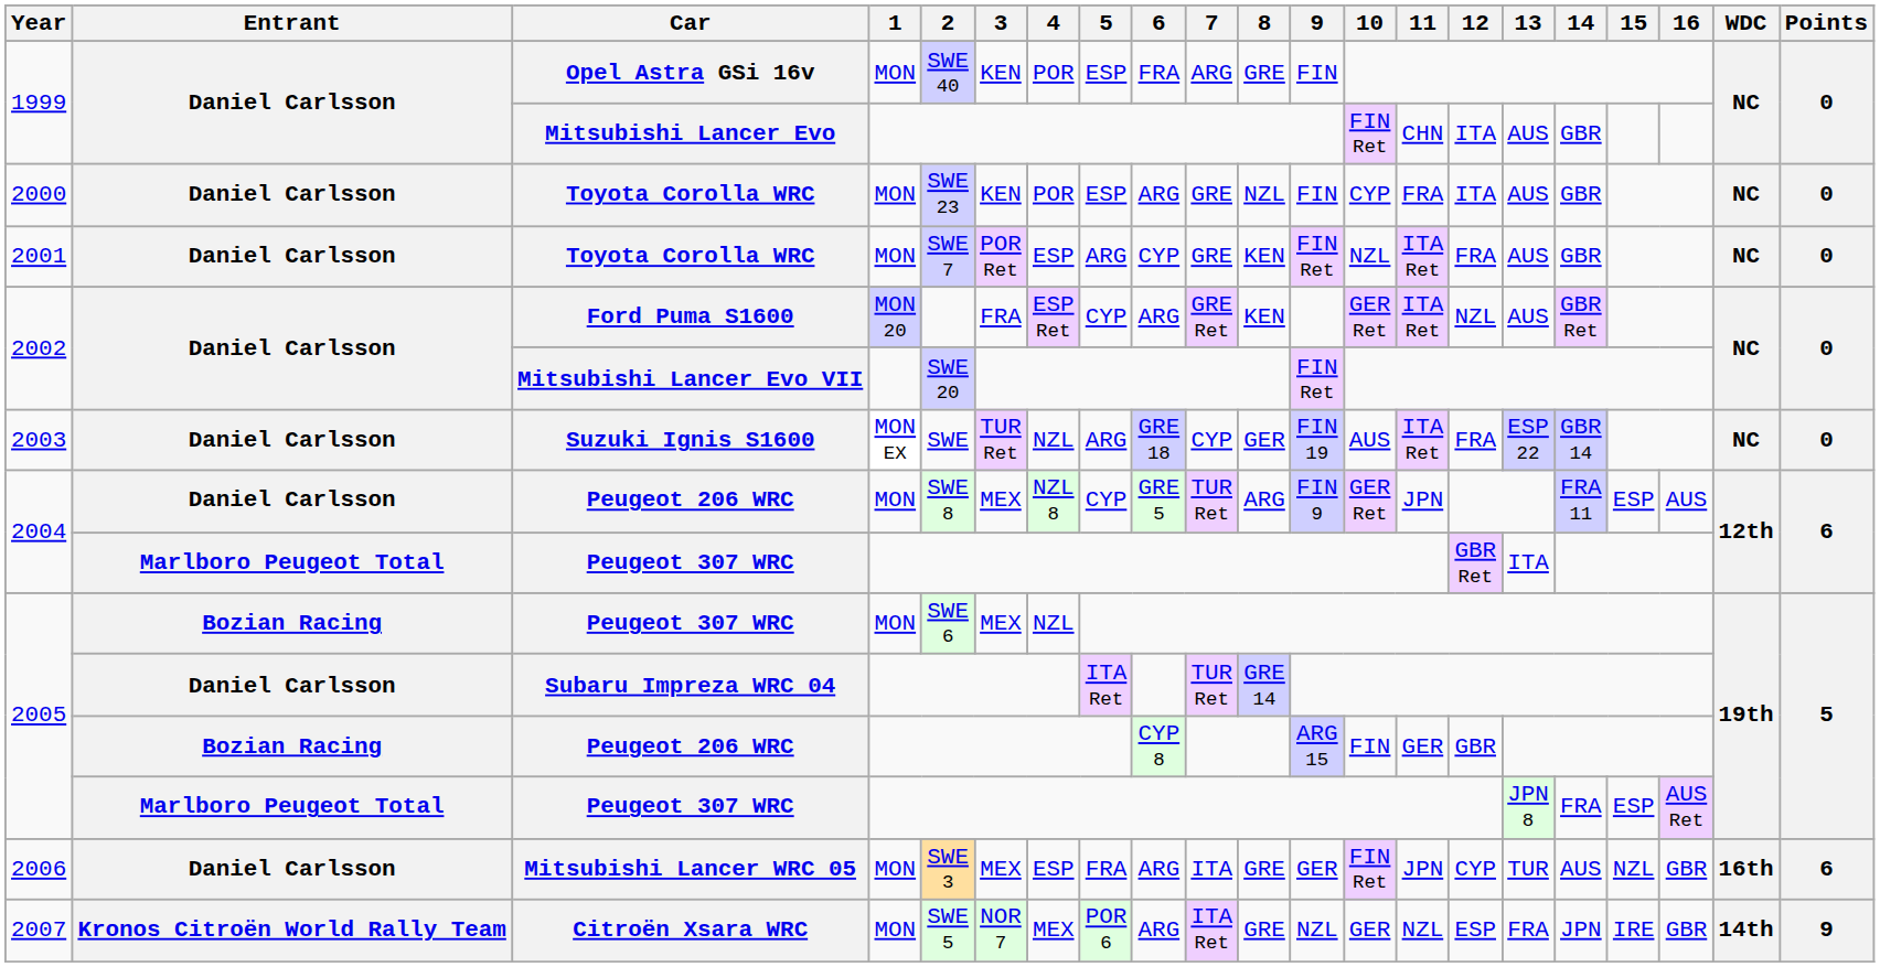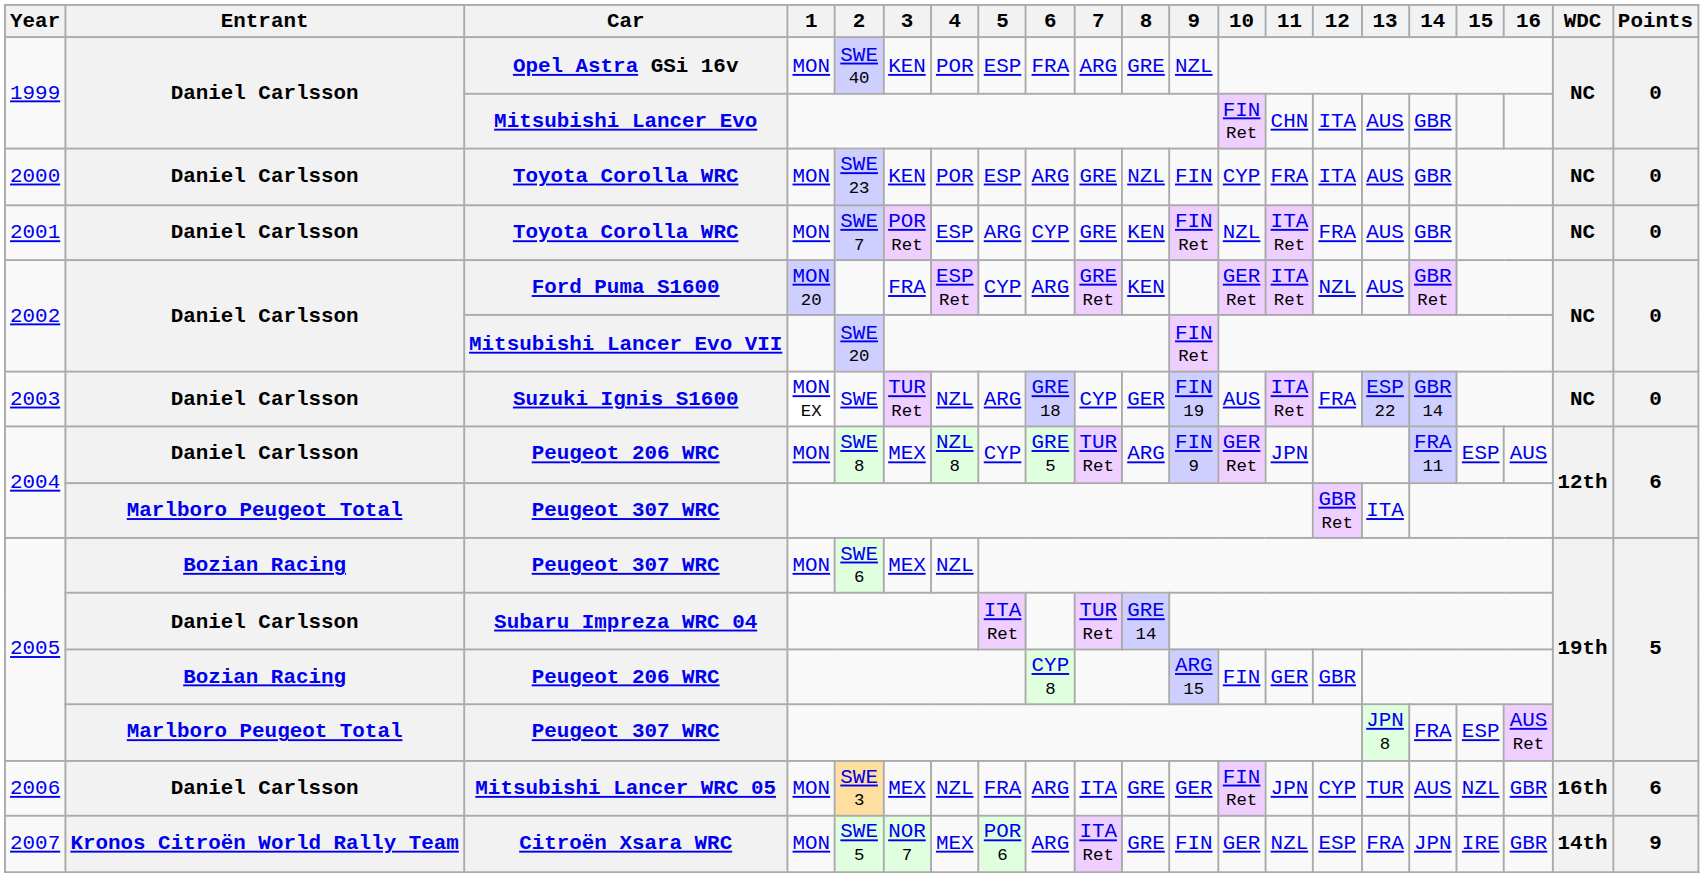Opel Astra GSi 16v | 9: FIN -> NZL
Mitsubishi Lancer WRC 05 | 4: ESP -> NZL
Citroën Xsara WRC | 9: NZL -> FIN
